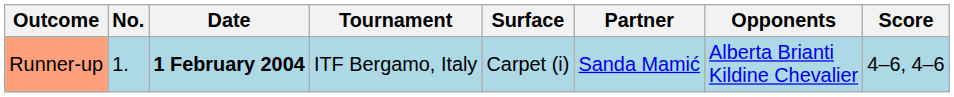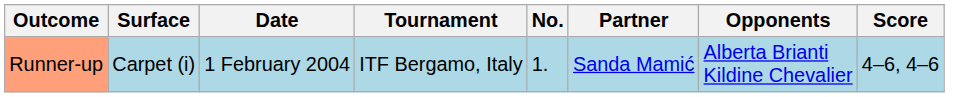columns swapped: No. <-> Surface
Runner-up | Date: bold -> normal
